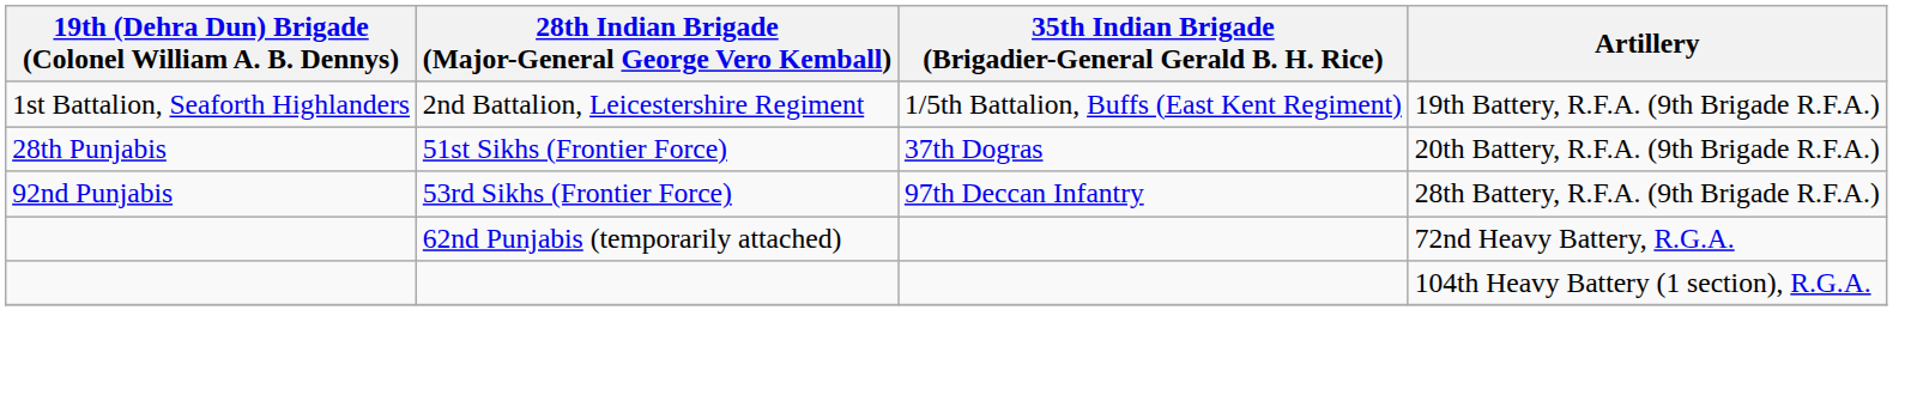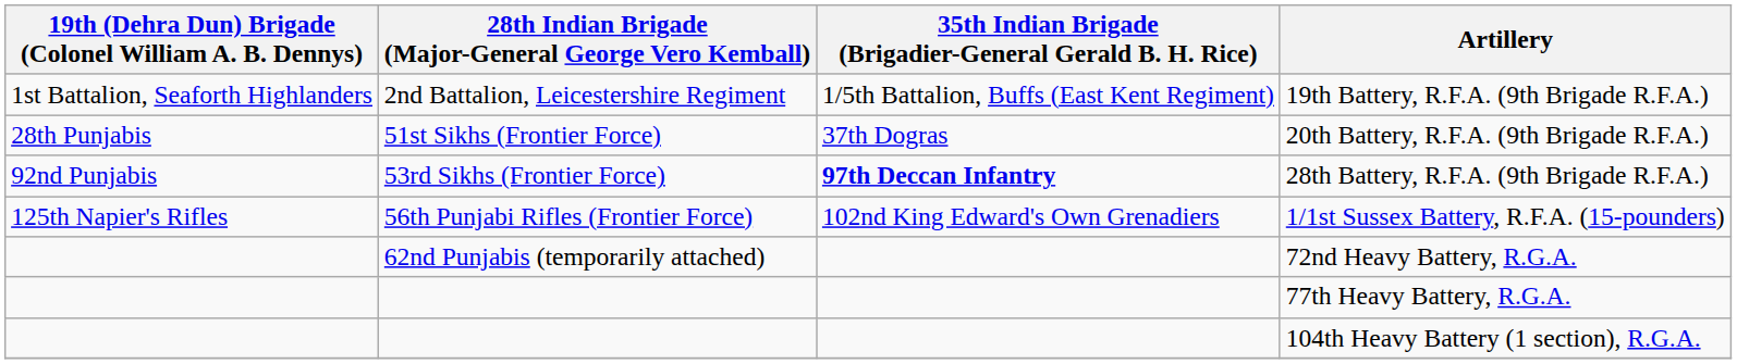28th Battery, R.F.A. (9th Brigade R.F.A.) | 35th Indian Brigade (Brigadier-General Gerald B. H. Rice): normal -> bold
+ row: 125th Napier's Rifles | 56th Punjabi Rifles (Frontier Force) | 102nd King Edward's Own Grenadiers | 1/1st Sussex Battery, R.F.A. (15-pounders)
+ row: 77th Heavy Battery, R.G.A.
